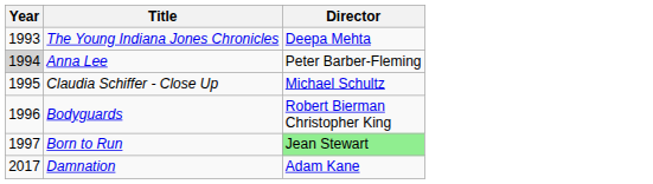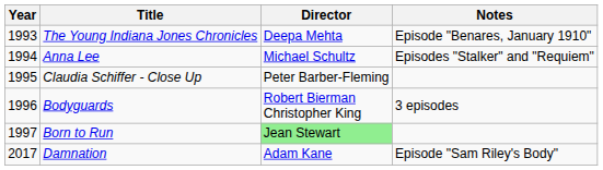+ column: Notes | Episode "Benares, January 1910" | Episodes "Stalker" and "Requiem" | 3 episodes | Episode "Sam Riley's Body"
Anna Lee | Year: lightgrey background -> no background
Anna Lee | Director: Peter Barber-Fleming -> Michael Schultz
Claudia Schiffer - Close Up | Director: Michael Schultz -> Peter Barber-Fleming
